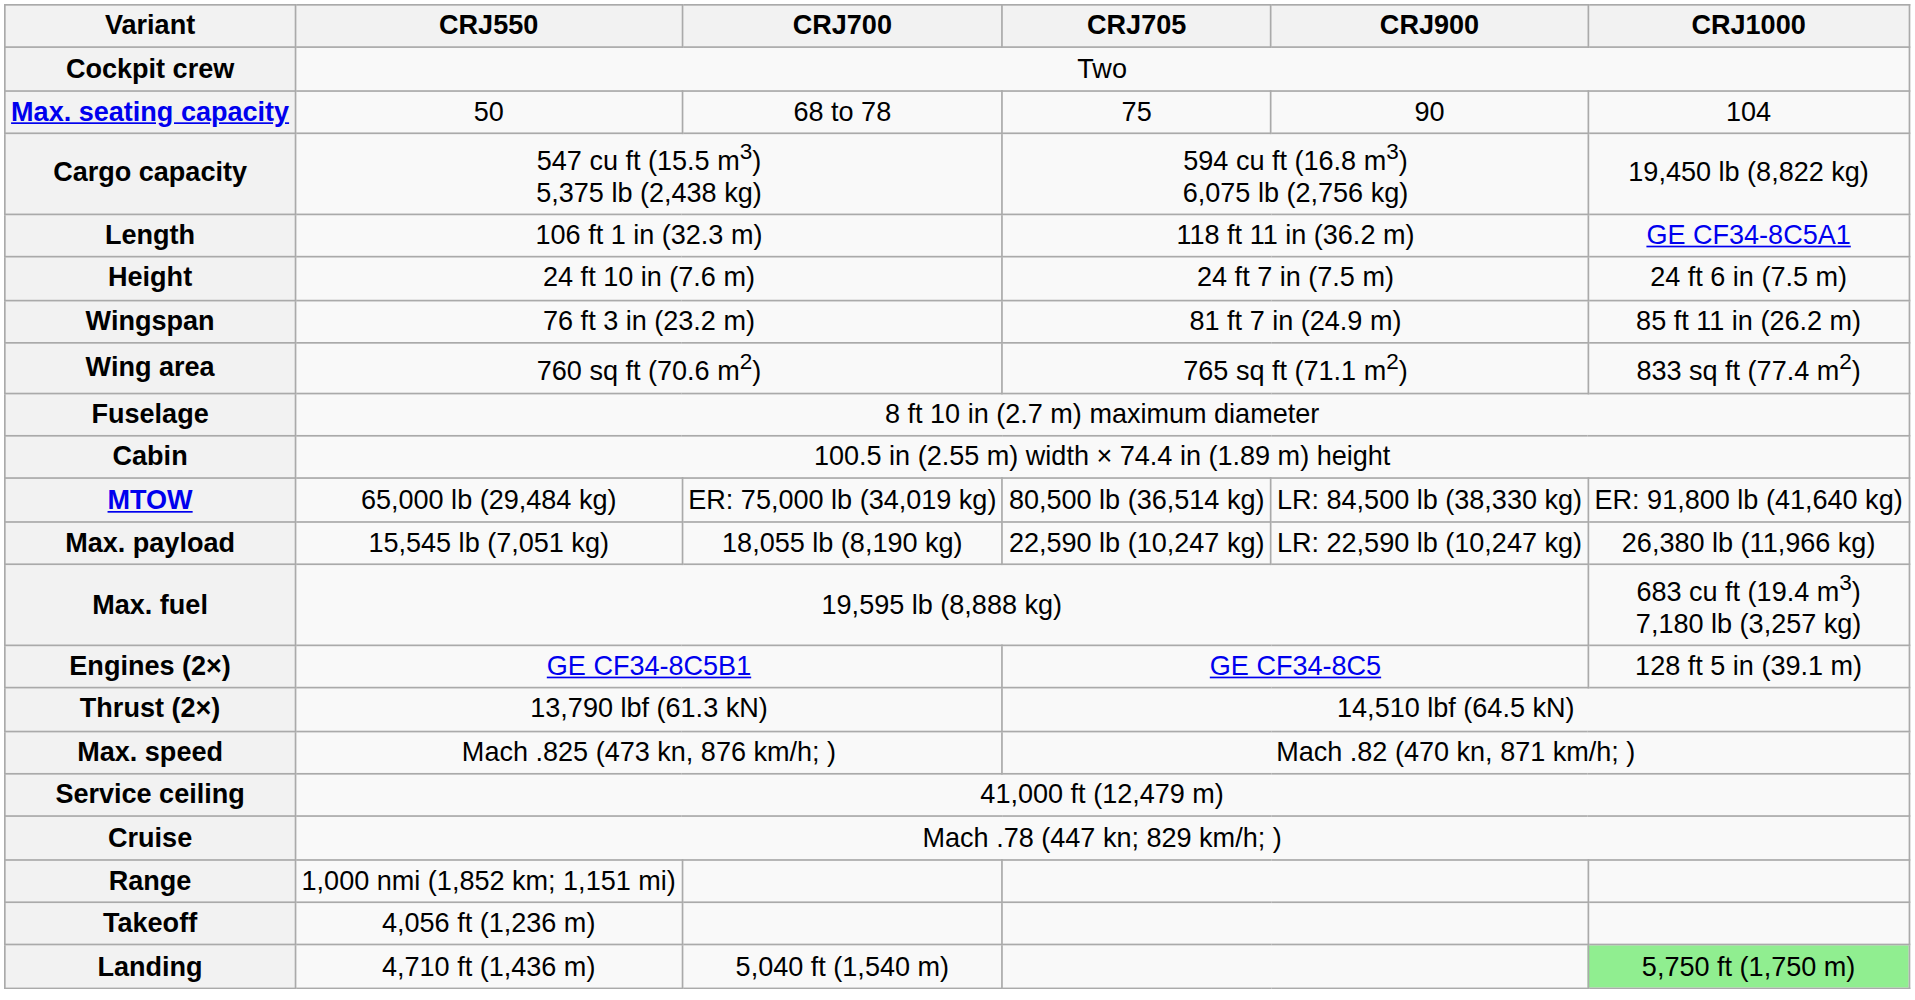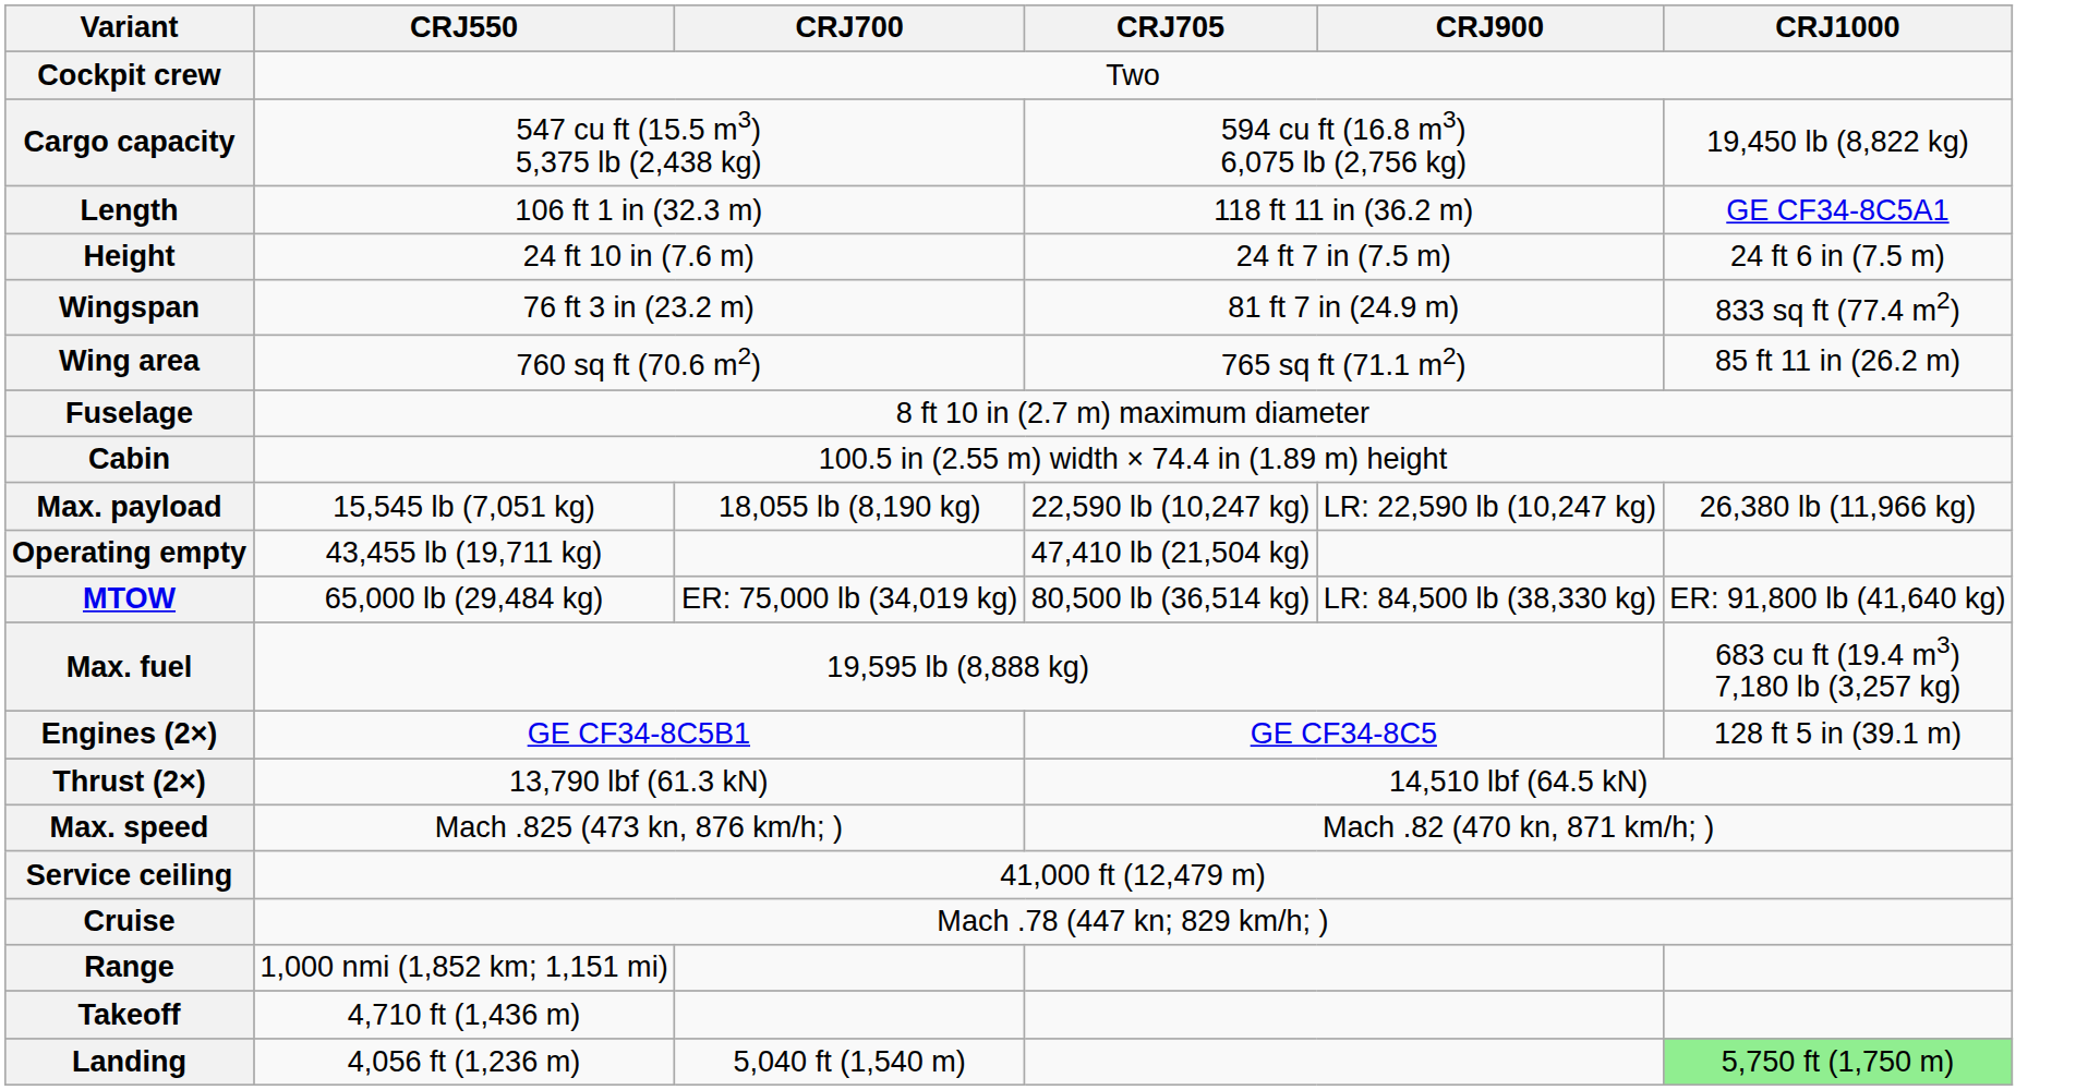- row: Max. seating capacity | 50 | 68 to 78 | 75 | 90 | 104
Wingspan | CRJ1000: 85 ft 11 in (26.2 m) -> 833 sq ft (77.4 m2)
Wing area | CRJ1000: 833 sq ft (77.4 m2) -> 85 ft 11 in (26.2 m)
rows swapped: MTOW <-> Max. payload
+ row: Operating empty | 43,455 lb (19,711 kg) | 47,410 lb (21,504 kg)
Takeoff | CRJ550: 4,056 ft (1,236 m) -> 4,710 ft (1,436 m)
Landing | CRJ550: 4,710 ft (1,436 m) -> 4,056 ft (1,236 m)
